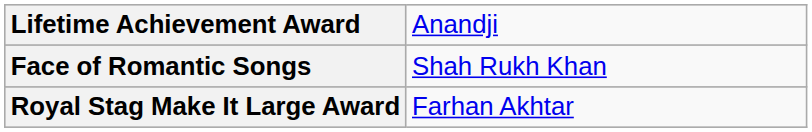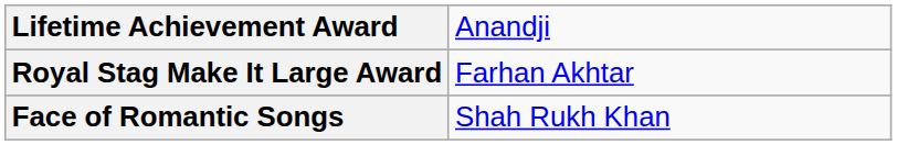rows swapped: Royal Stag Make It Large Award <-> Face of Romantic Songs
